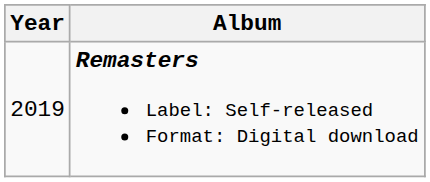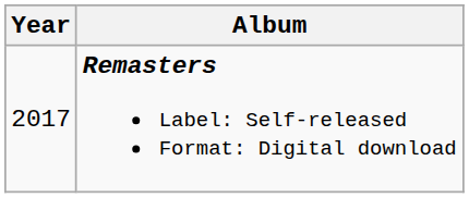Remasters Label: Self-released Format: Digital download | Year: 2019 -> 2017
